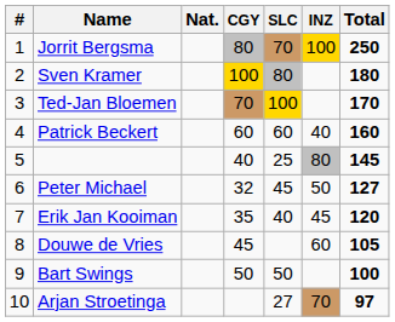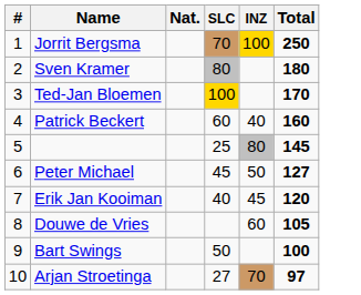- column: CGY | 80 | 100 | 70 | 60 | 40 | 32 | 35 | 45 | 50
